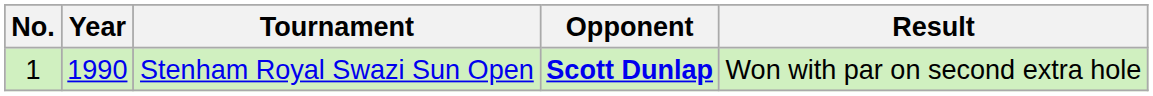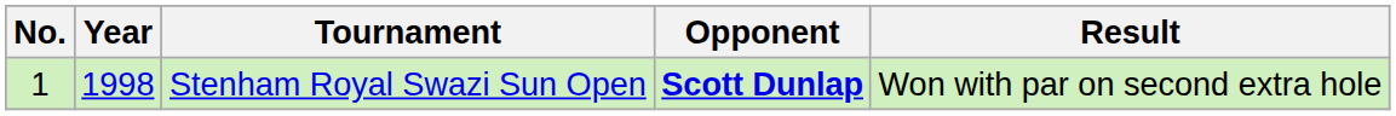Stenham Royal Swazi Sun Open | Year: 1990 -> 1998
